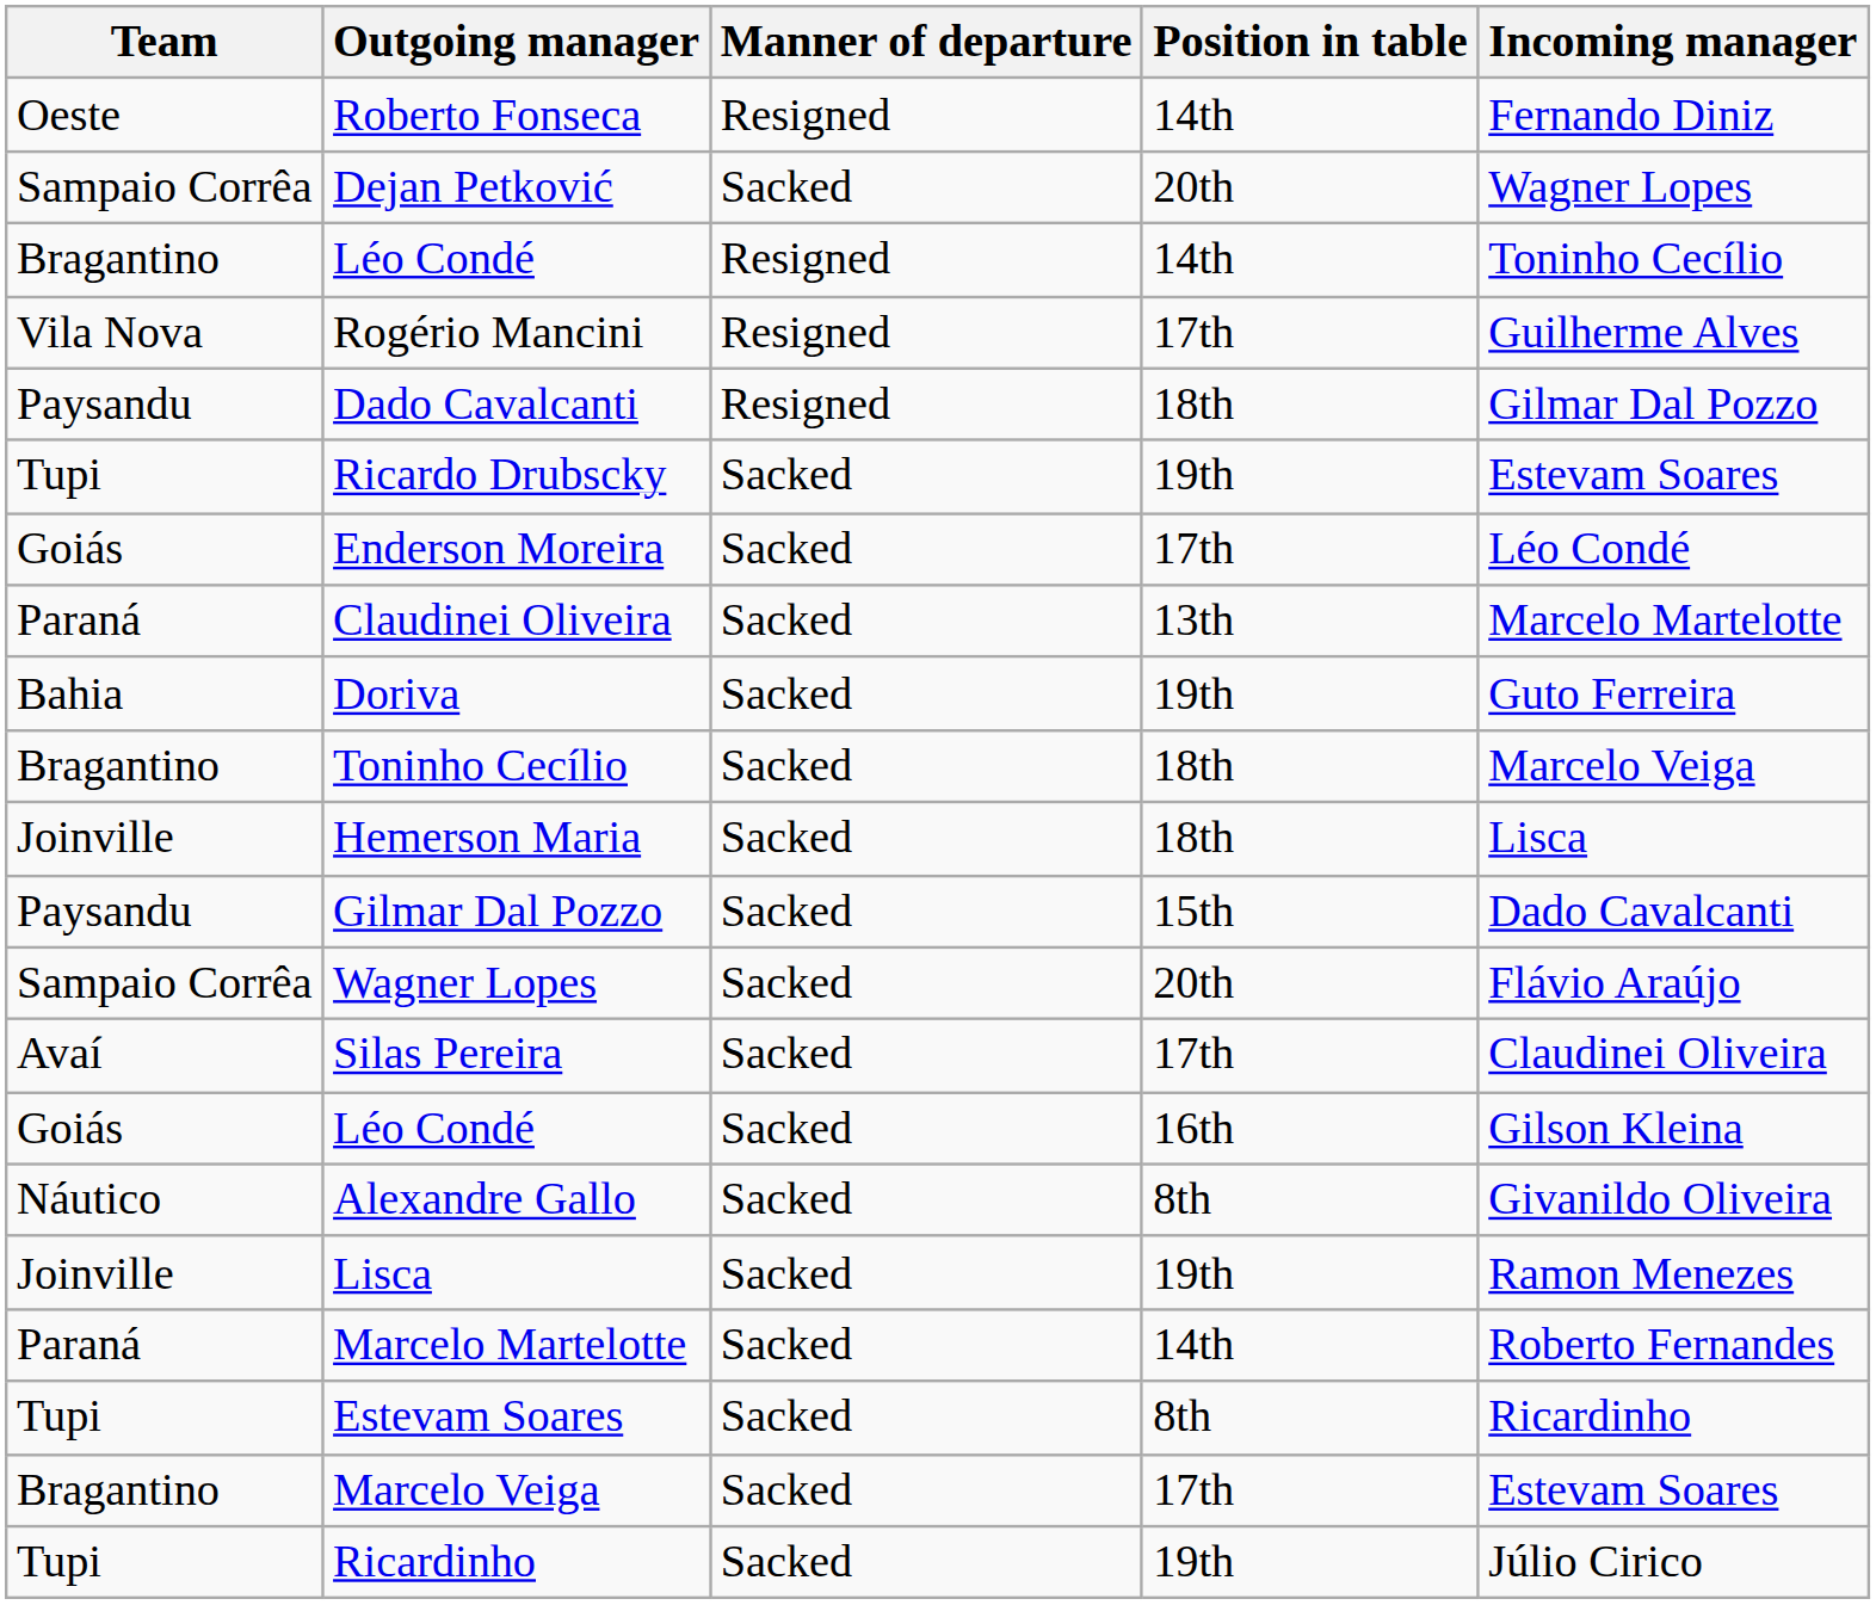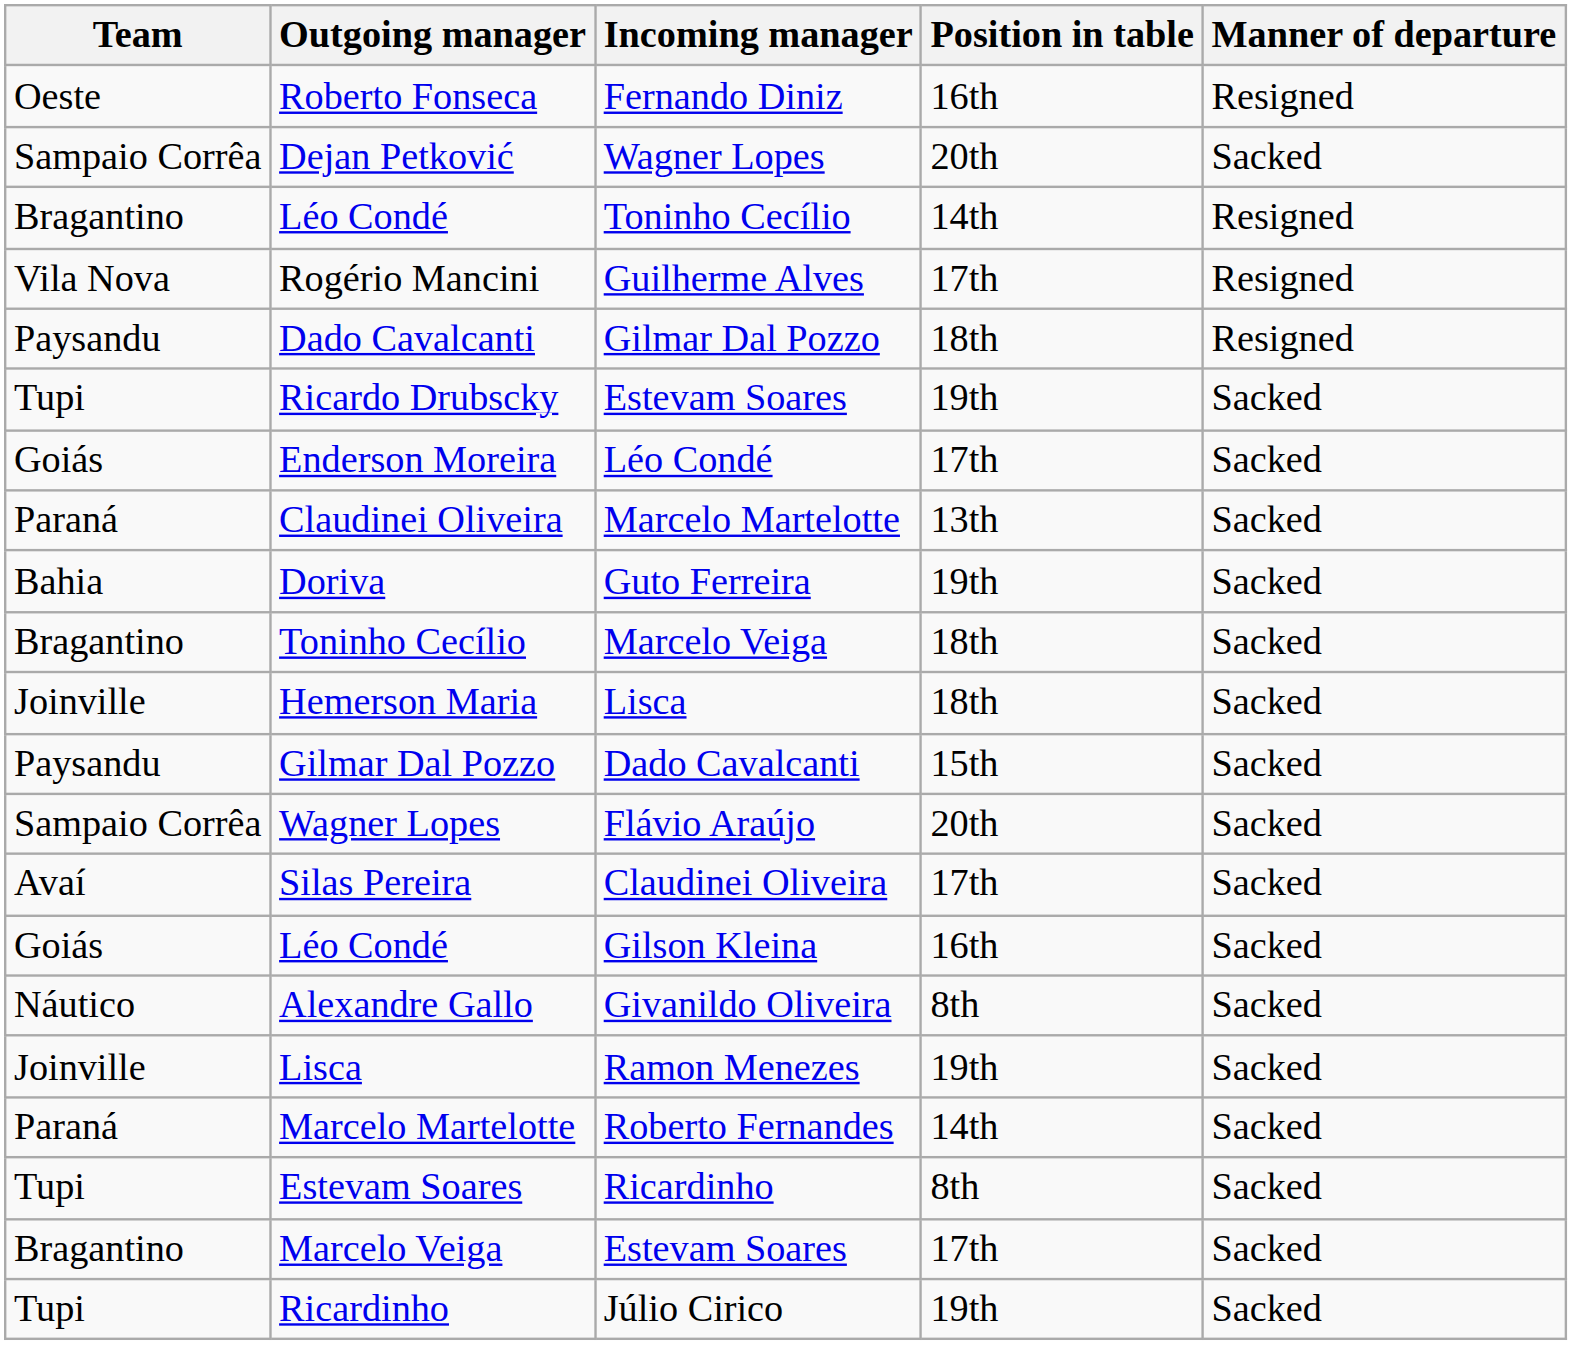columns swapped: Manner of departure <-> Incoming manager
Roberto Fonseca | Position in table: 14th -> 16th
